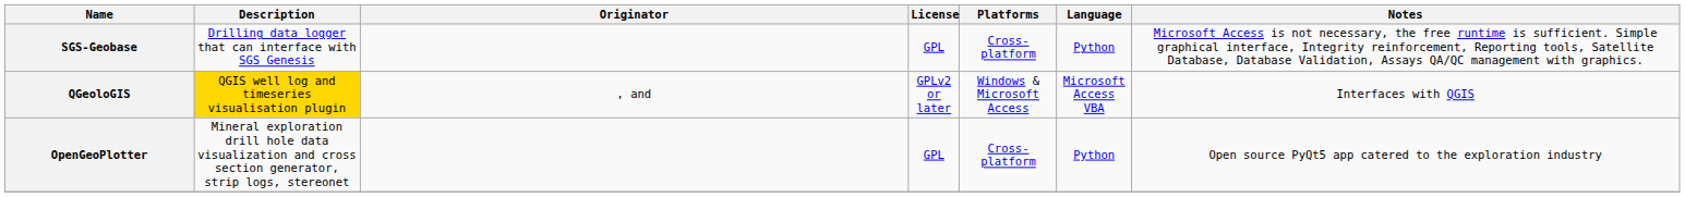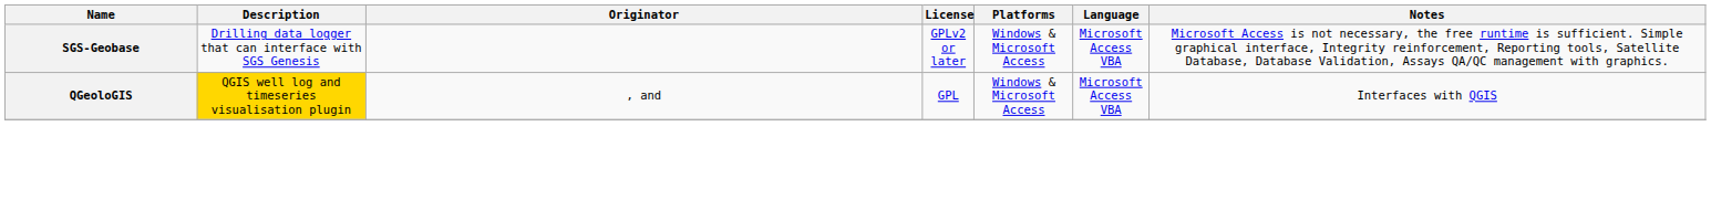SGS-Geobase | License: GPL -> GPLv2 or later
SGS-Geobase | Platforms: Cross-platform -> Windows & Microsoft Access
SGS-Geobase | Language: Python -> Microsoft Access VBA
QGeoloGIS | License: GPLv2 or later -> GPL
- row: OpenGeoPlotter | Mineral exploration drill hole data visualization and cross section generator, strip logs, stereonet | GPL | Cross-platform | Python | Open source PyQt5 app catered to the exploration industry
